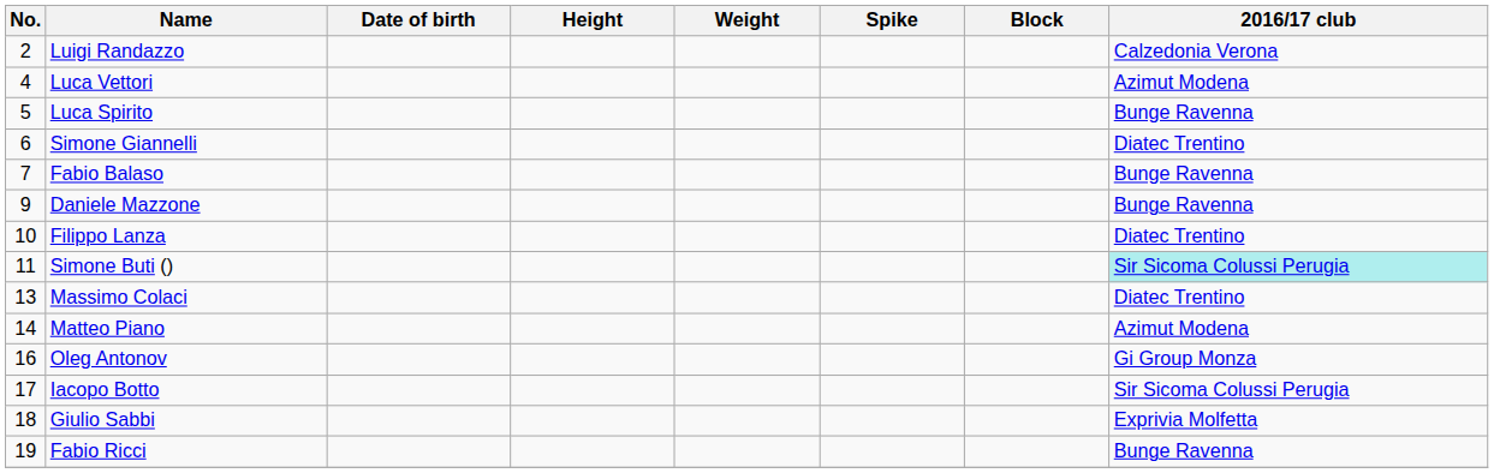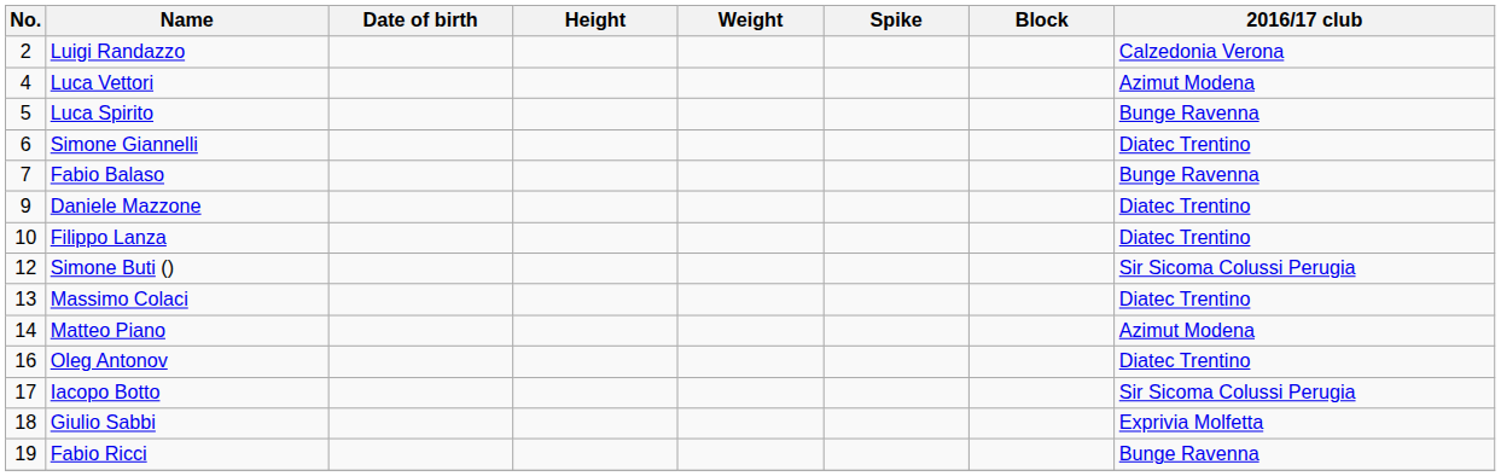Daniele Mazzone | 2016/17 club: Bunge Ravenna -> Diatec Trentino
Simone Buti () | No.: 11 -> 12
Simone Buti () | 2016/17 club: paleturquoise background -> no background
Oleg Antonov | 2016/17 club: Gi Group Monza -> Diatec Trentino
